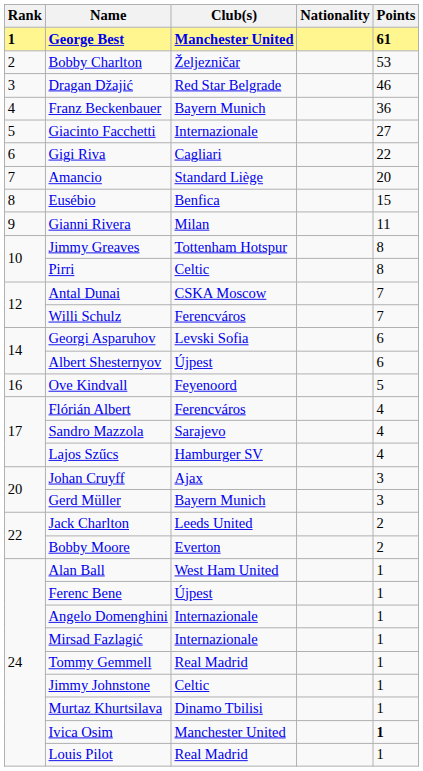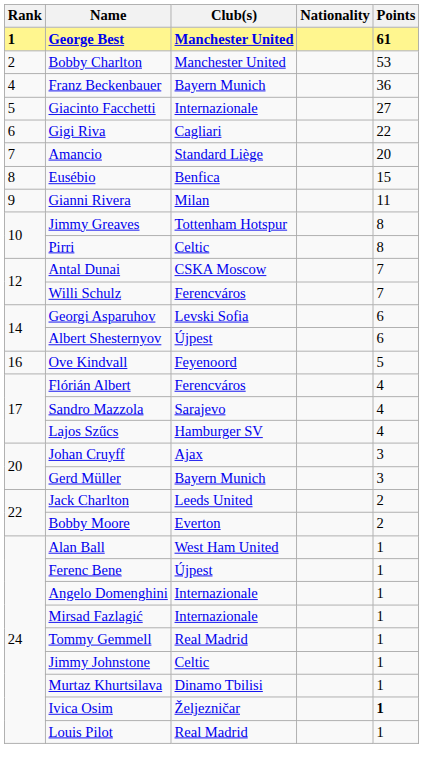Bobby Charlton | Club(s): Željezničar -> Manchester United
- row: 3 | Dragan Džajić | Red Star Belgrade | 46
Ivica Osim | Club(s): Manchester United -> Željezničar
